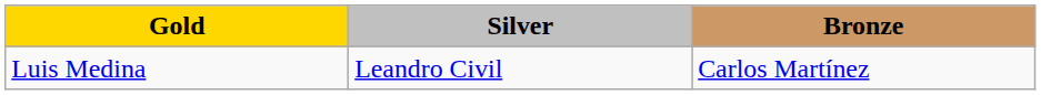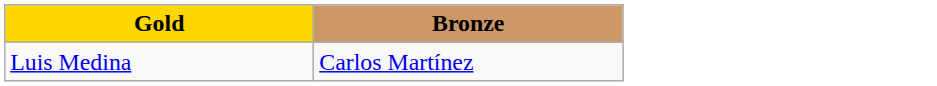- column: Silver | Leandro Civil
